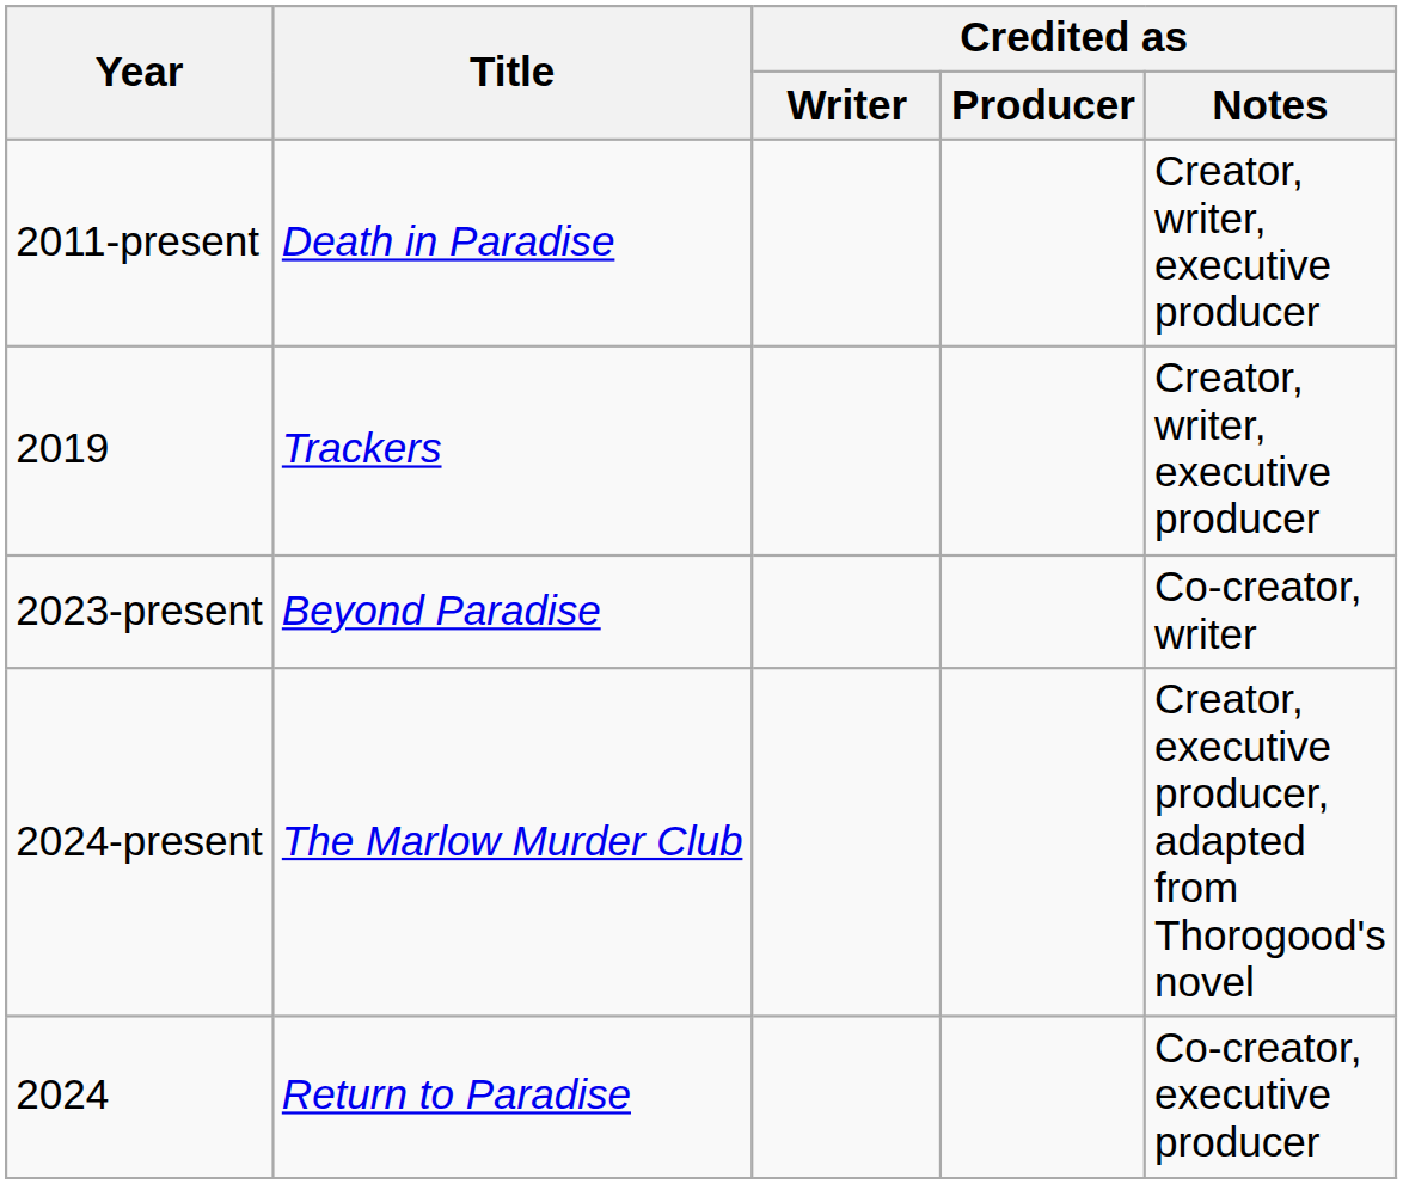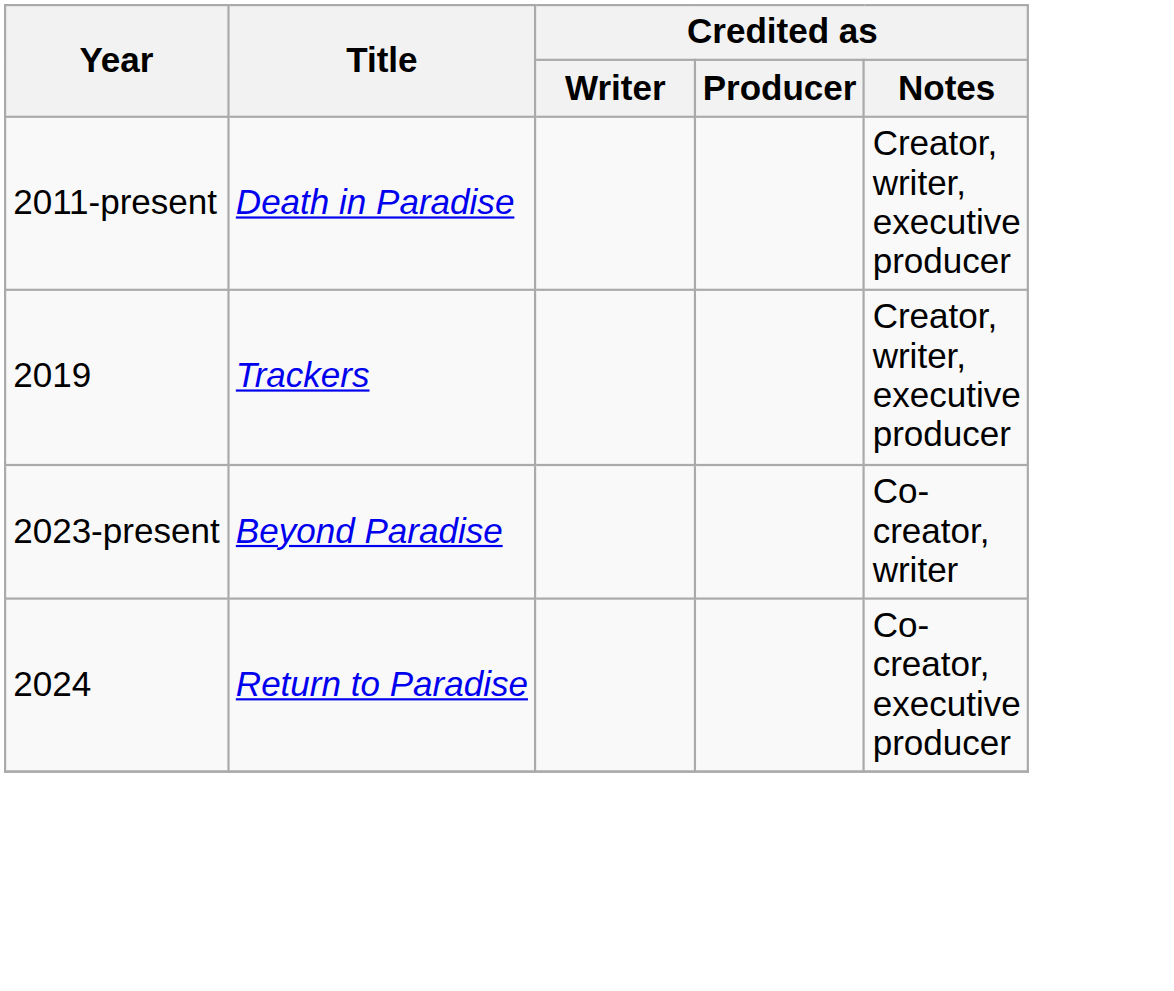- row: 2024-present | The Marlow Murder Club | Creator, executive producer, adapted from Thorogood's novel
